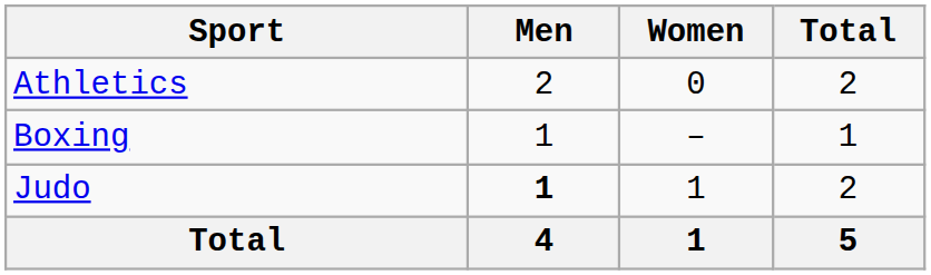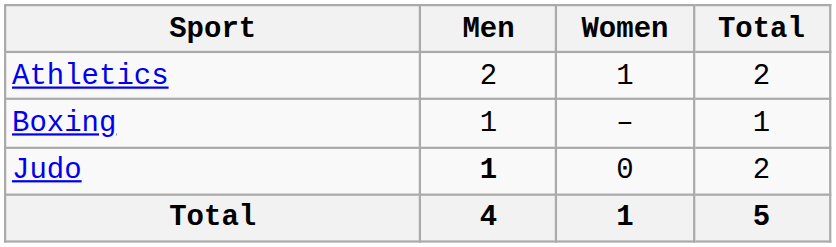Athletics | Women: 0 -> 1
Judo | Women: 1 -> 0
